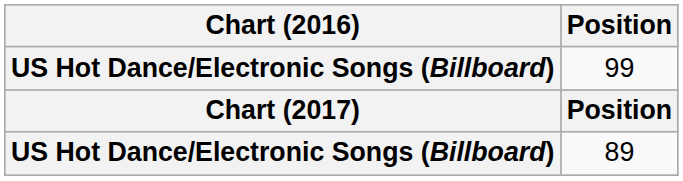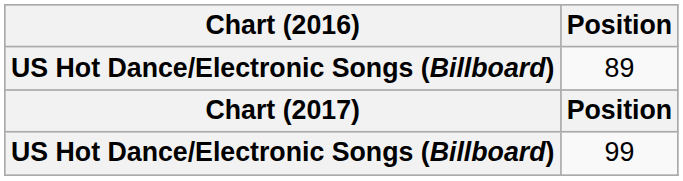rows swapped: 99 <-> 89
